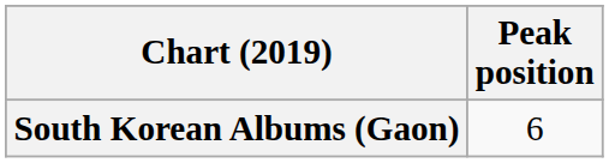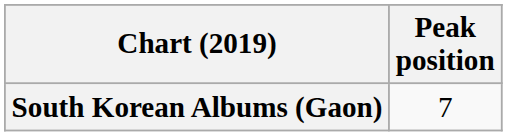South Korean Albums (Gaon) | Peak position: 6 -> 7
